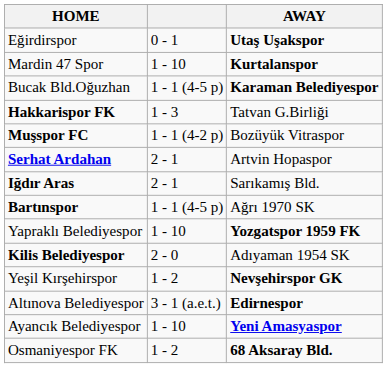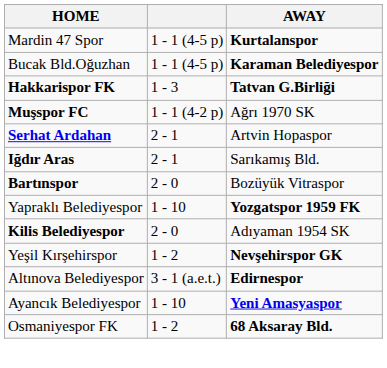- row: Eğirdirspor | 0 - 1 | Utaş Uşakspor
Mardin 47 Spor | column 2: 1 - 10 -> 1 - 1 (4-5 p)
Hakkarispor FK | AWAY: normal -> bold
Muşspor FC | AWAY: Bozüyük Vitraspor -> Ağrı 1970 SK
Bartınspor | column 2: 1 - 1 (4-5 p) -> 2 - 0
Bartınspor | AWAY: Ağrı 1970 SK -> Bozüyük Vitraspor
